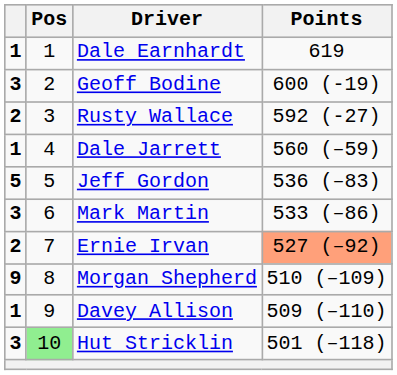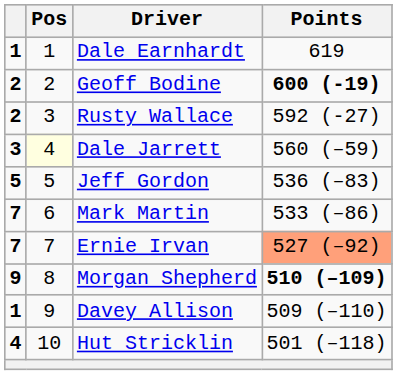Geoff Bodine | column 1: 3 -> 2
Geoff Bodine | Points: normal -> bold
Dale Jarrett | column 1: 1 -> 3
Dale Jarrett | Pos: no background -> lightyellow background
Mark Martin | column 1: 3 -> 7
Ernie Irvan | column 1: 2 -> 7
Morgan Shepherd | Points: normal -> bold
Hut Stricklin | column 1: 3 -> 4
Hut Stricklin | Pos: lightgreen background -> no background
